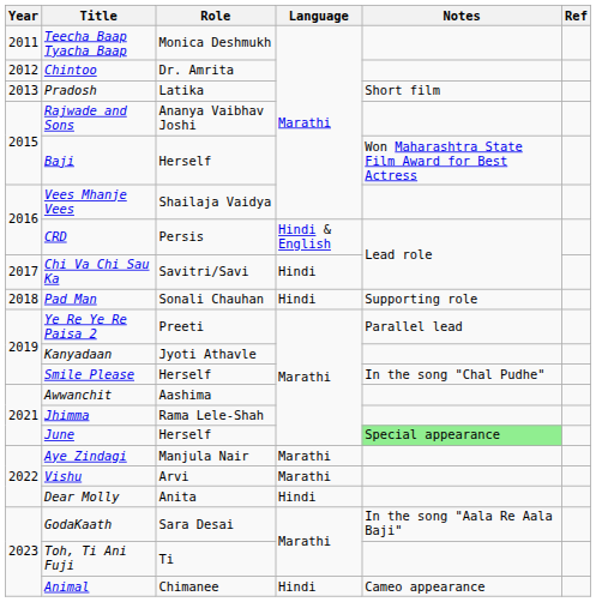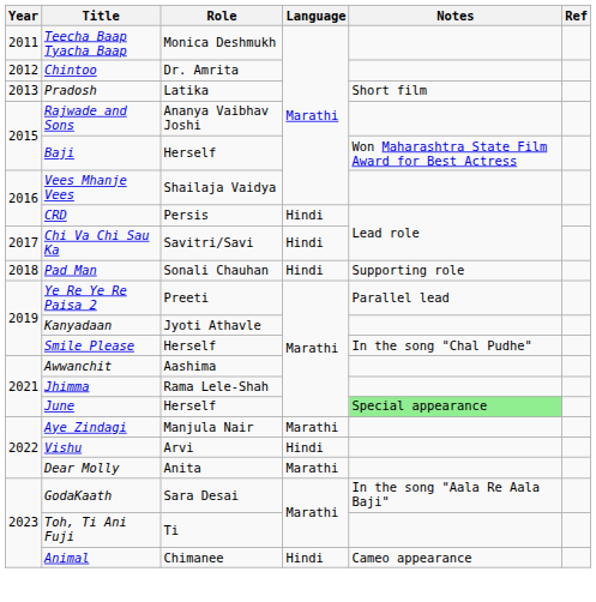CRD | Language: Hindi & English -> Hindi
Vishu | Language: Marathi -> Hindi
Dear Molly | Language: Hindi -> Marathi
